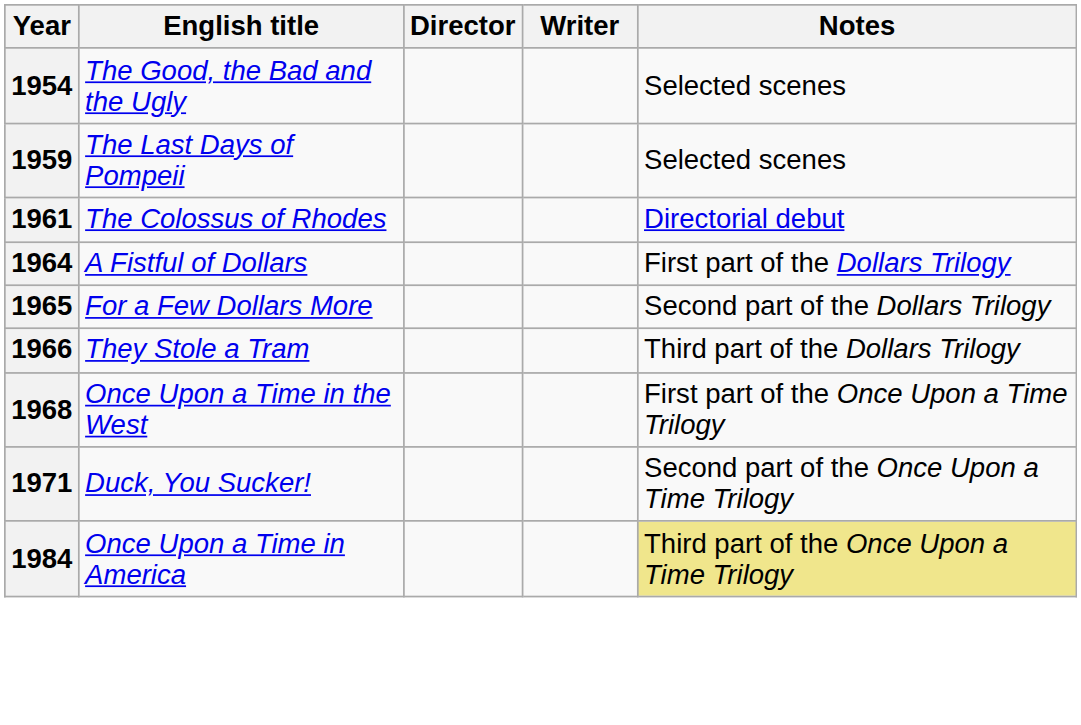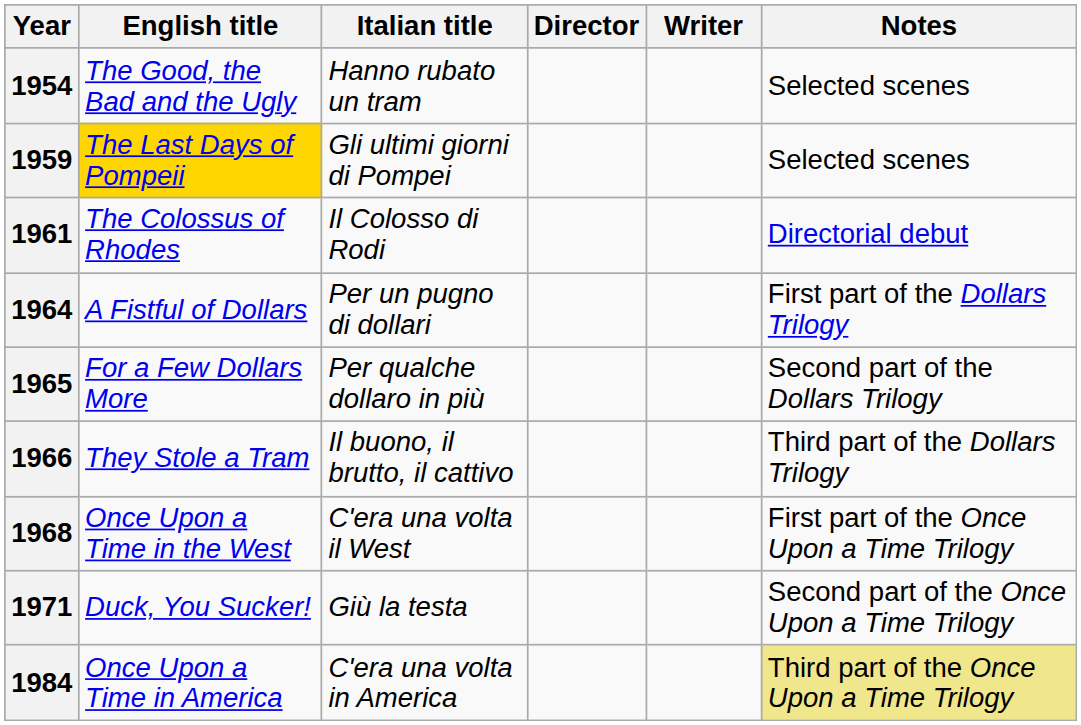+ column: Italian title | Hanno rubato un tram | Gli ultimi giorni di Pompei | Il Colosso di Rodi | Per un pugno di dollari | Per qualche dollaro in più | Il buono, il brutto, il cattivo | C'era una volta il West | Giù la testa | C'era una volta in America
1959 | English title: no background -> gold background
